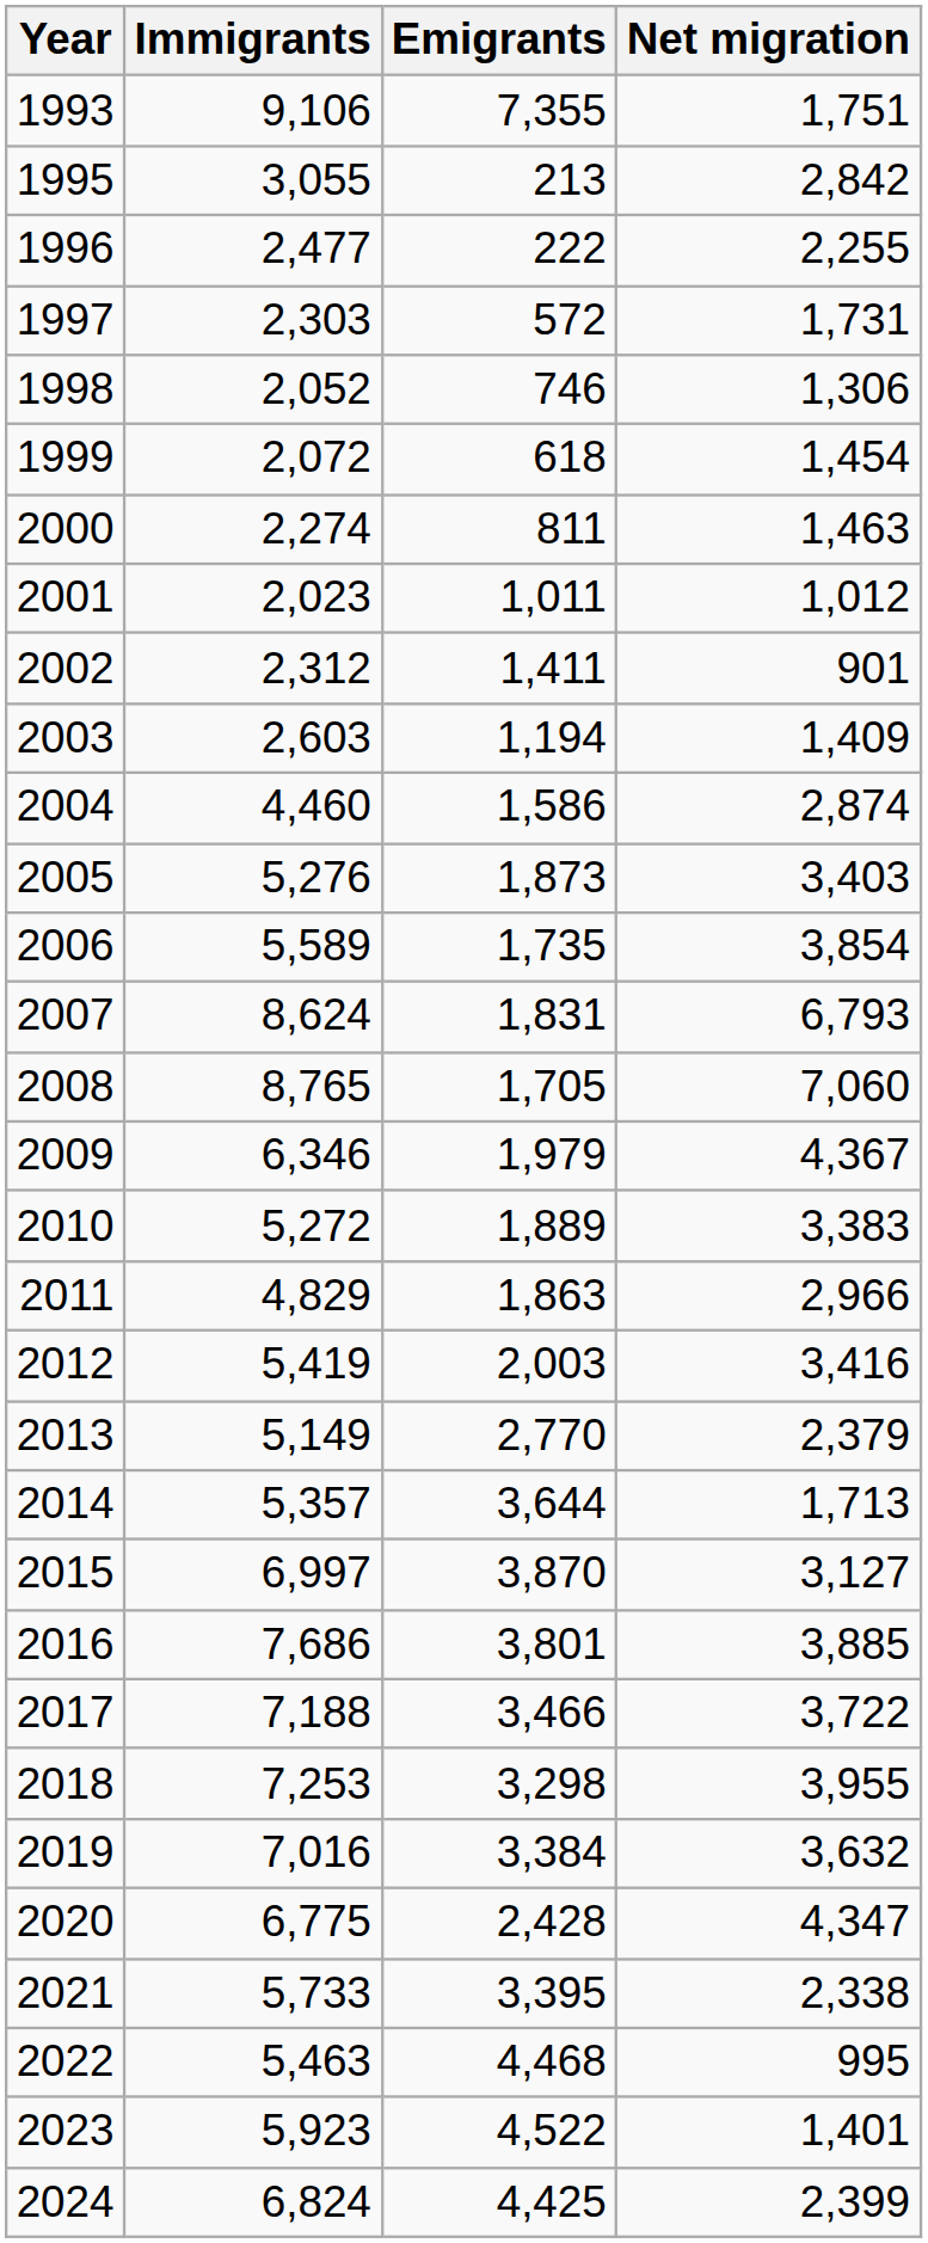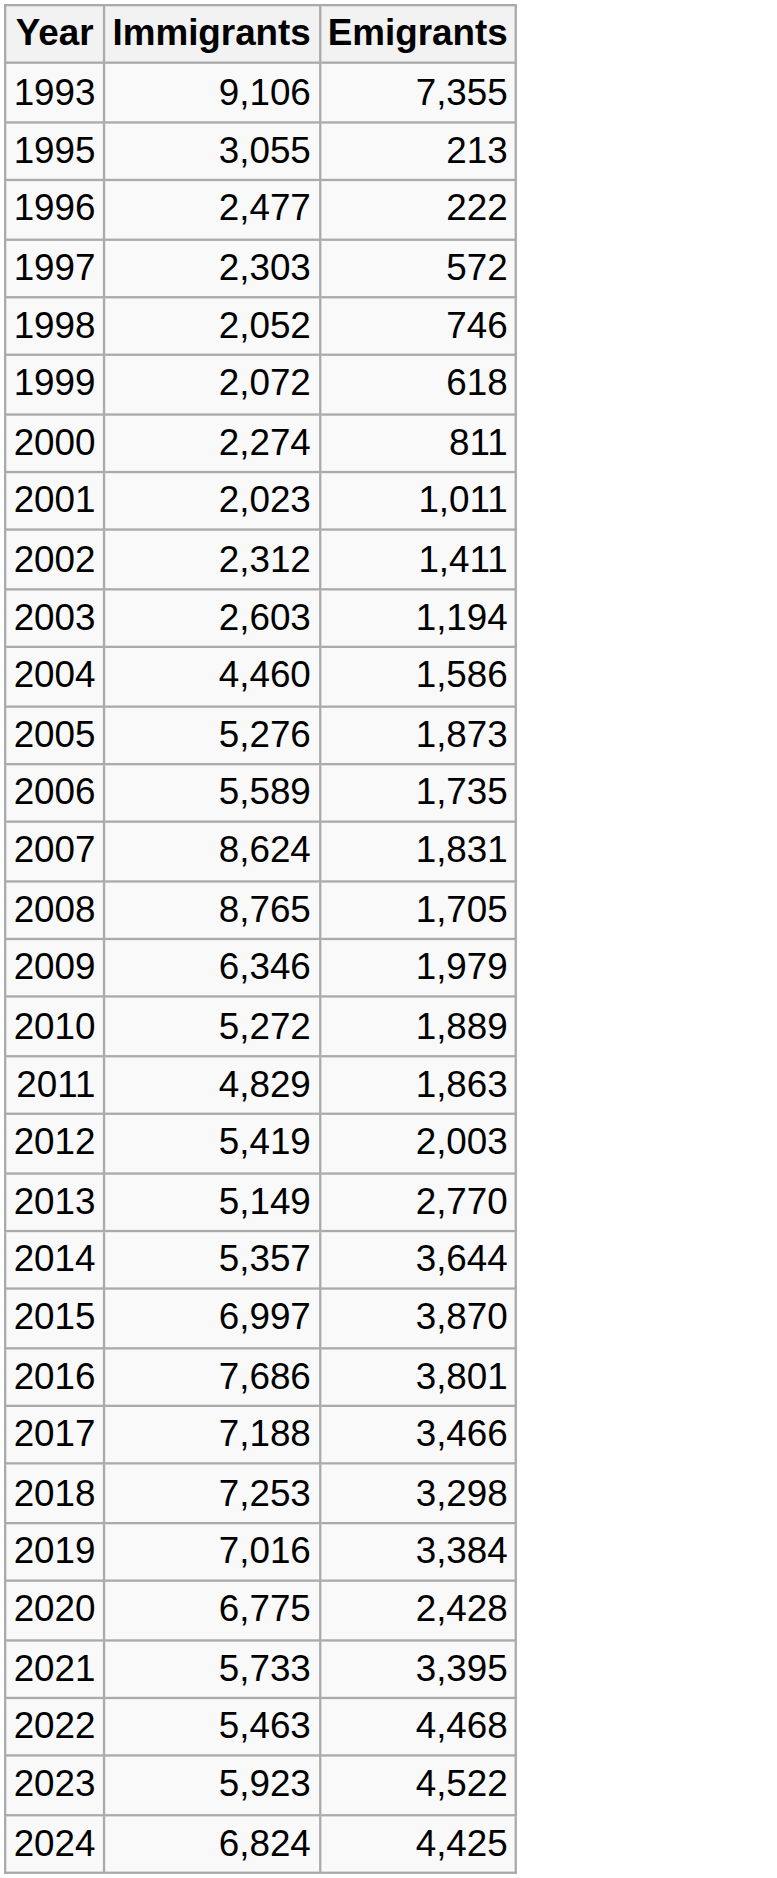- column: Net migration | 1,751 | 2,842 | 2,255 | 1,731 | 1,306 | 1,454 | 1,463 | 1,012 | 901 | 1,409 | 2,874 | 3,403 | 3,854 | 6,793 | 7,060 | 4,367 | 3,383 | 2,966 | 3,416 | 2,379 | 1,713 | 3,127 | 3,885 | 3,722 | 3,955 | 3,632 | 4,347 | 2,338 | 995 | 1,401 | 2,399
